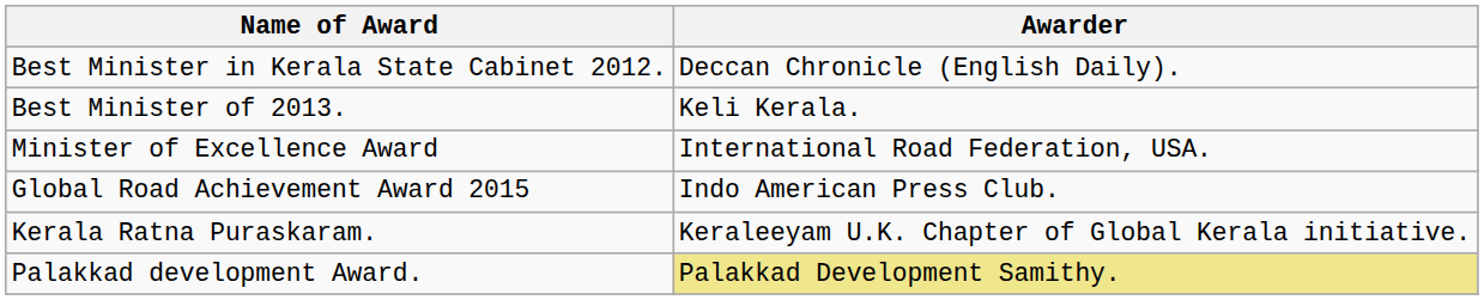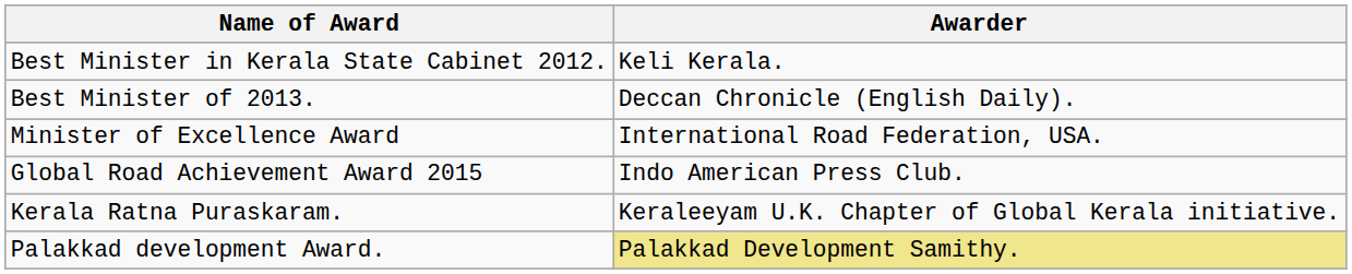Best Minister in Kerala State Cabinet 2012. | Awarder: Deccan Chronicle (English Daily). -> Keli Kerala.
Best Minister of 2013. | Awarder: Keli Kerala. -> Deccan Chronicle (English Daily).
